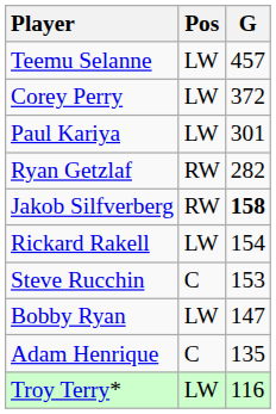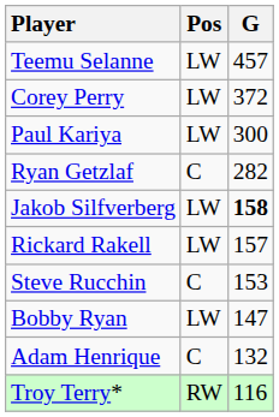Paul Kariya | G: 301 -> 300
Ryan Getzlaf | Pos: RW -> C
Jakob Silfverberg | Pos: RW -> LW
Rickard Rakell | G: 154 -> 157
Adam Henrique | G: 135 -> 132
Troy Terry* | Pos: LW -> RW
